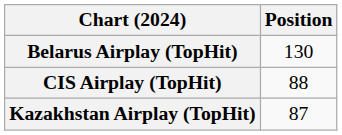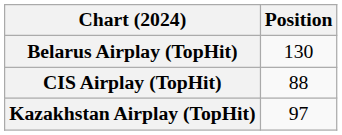Kazakhstan Airplay (TopHit) | Position: 87 -> 97
